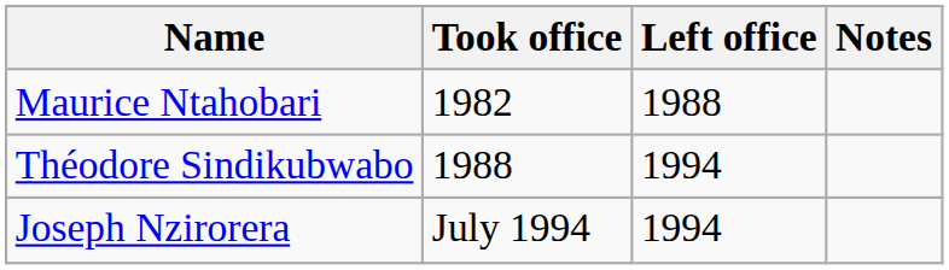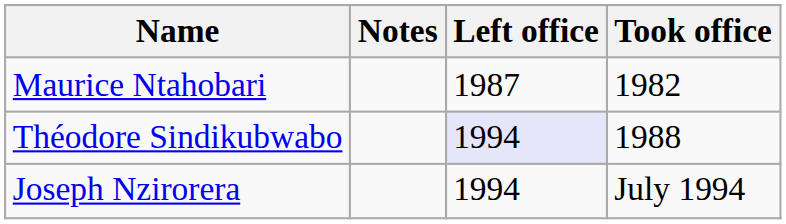columns swapped: Took office <-> Notes
Maurice Ntahobari | Left office: 1988 -> 1987
Théodore Sindikubwabo | Left office: no background -> lavender background
